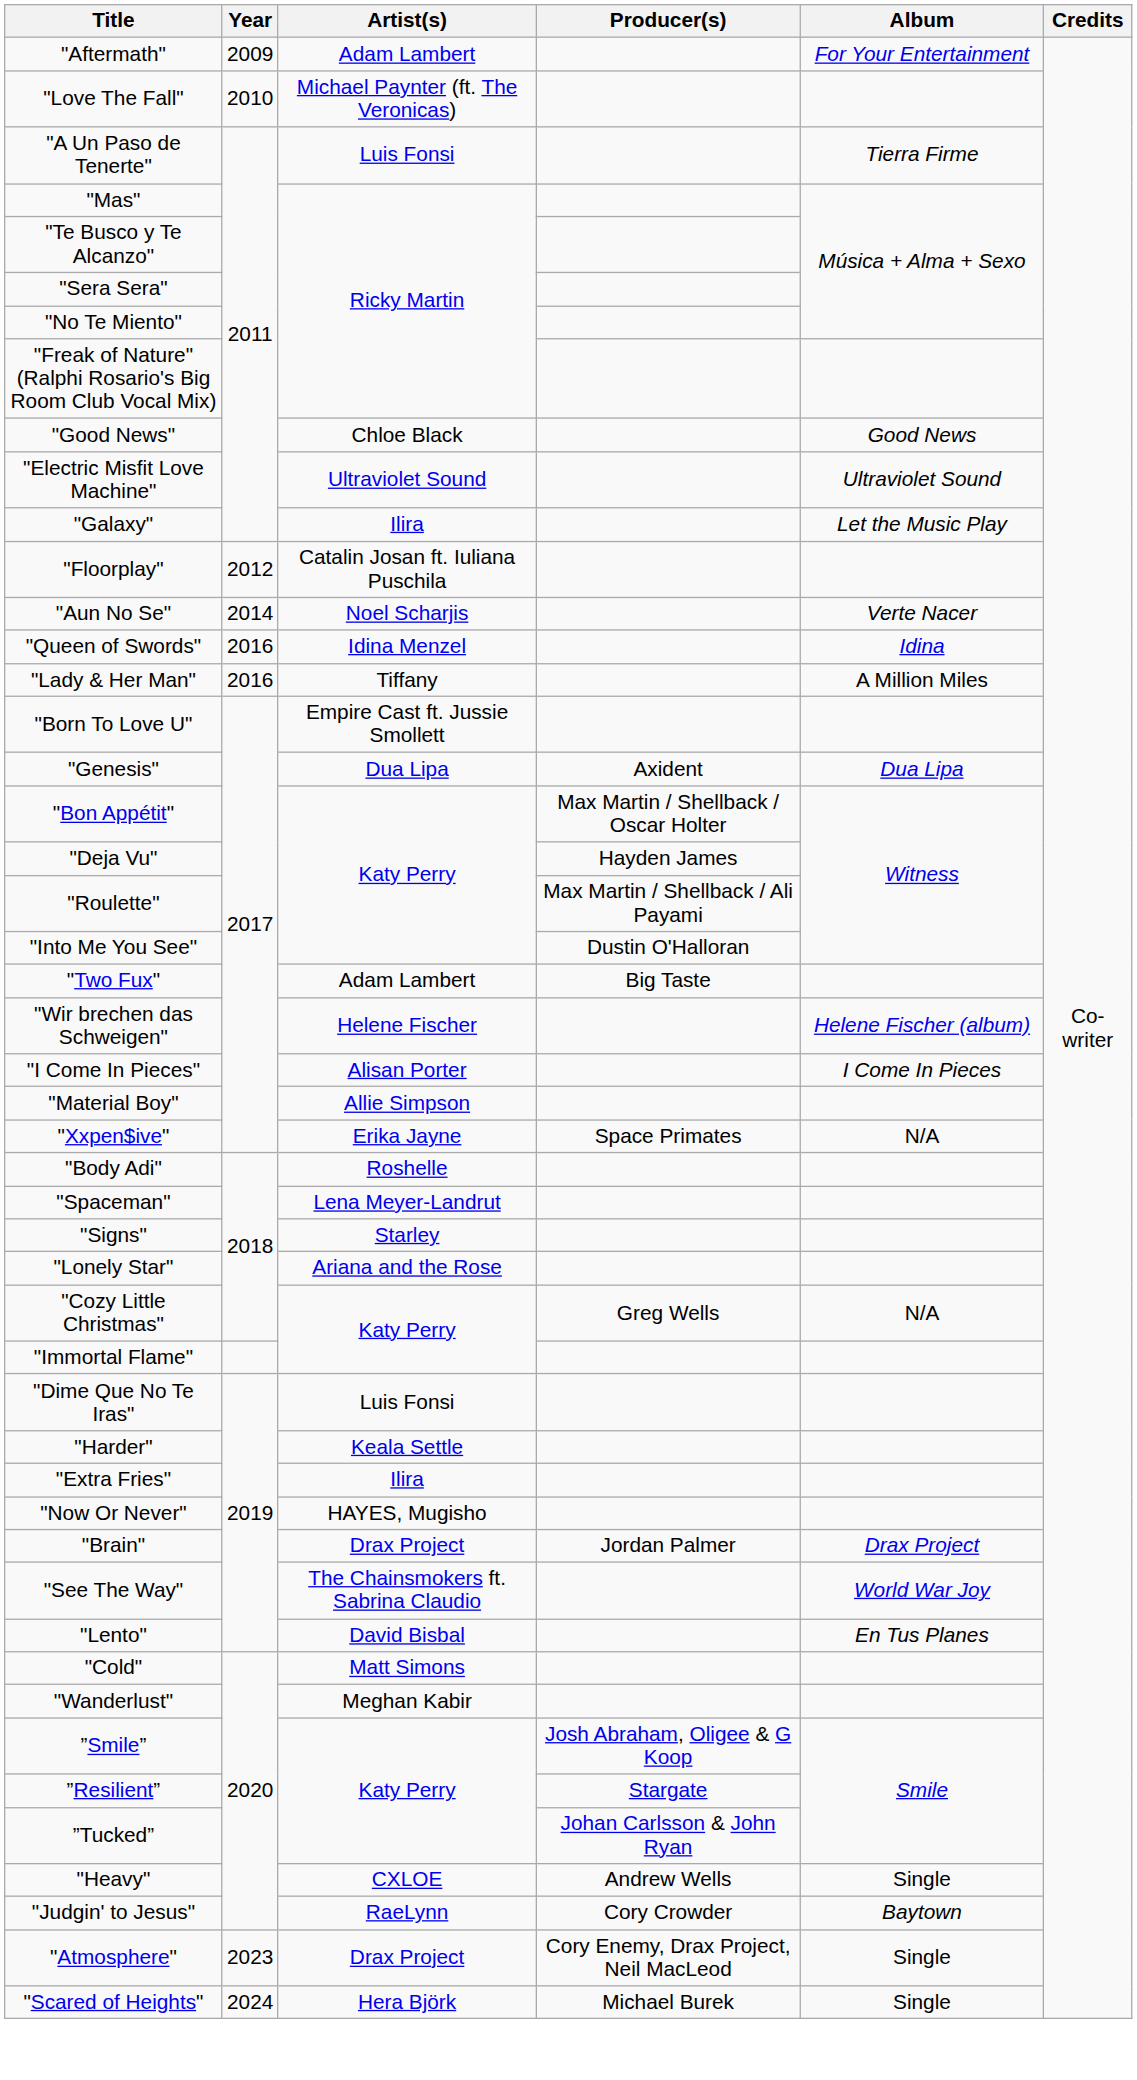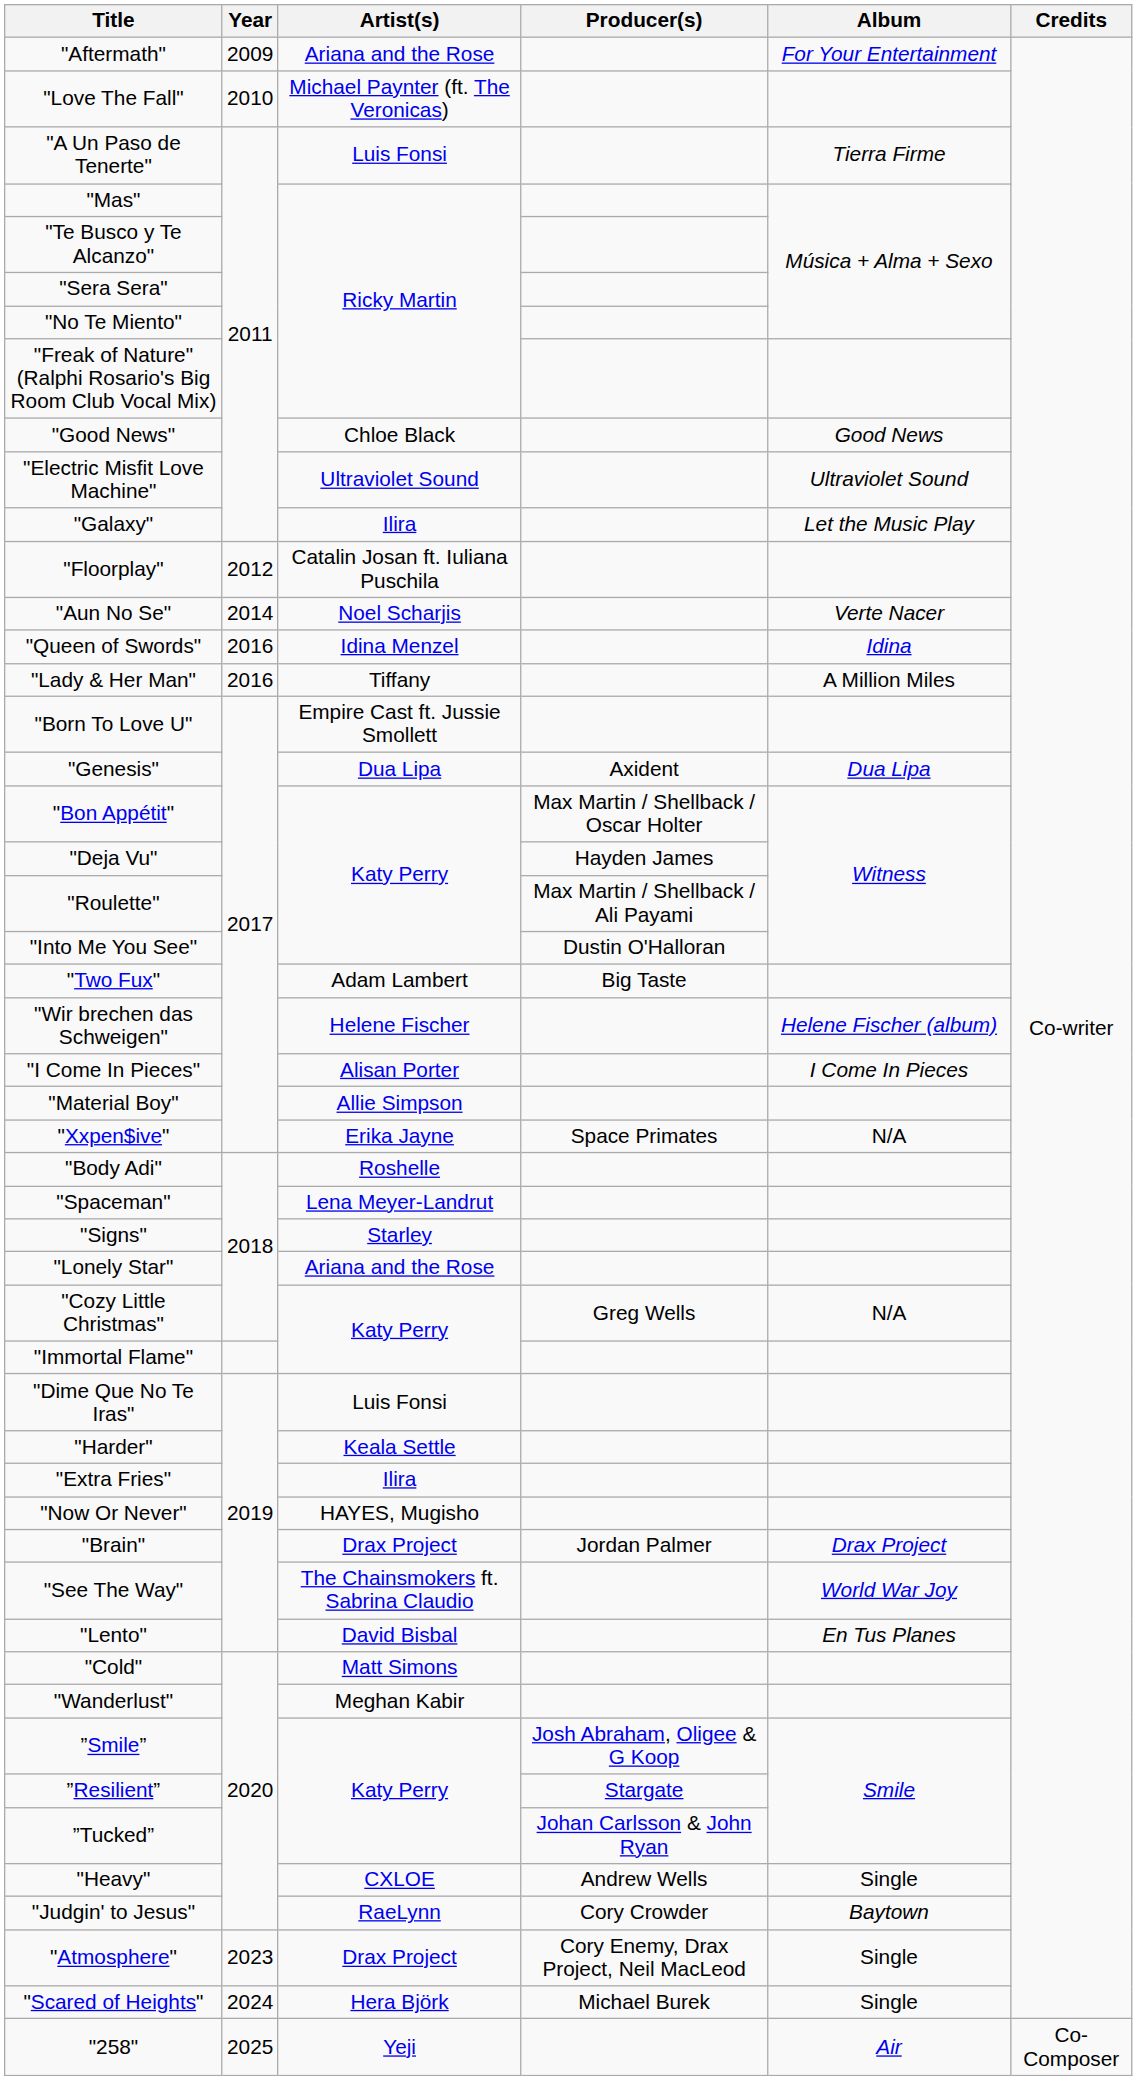"Aftermath" | Artist(s): Adam Lambert -> Ariana and the Rose
+ row: "258" | 2025 | Yeji | Air | Co-Composer
